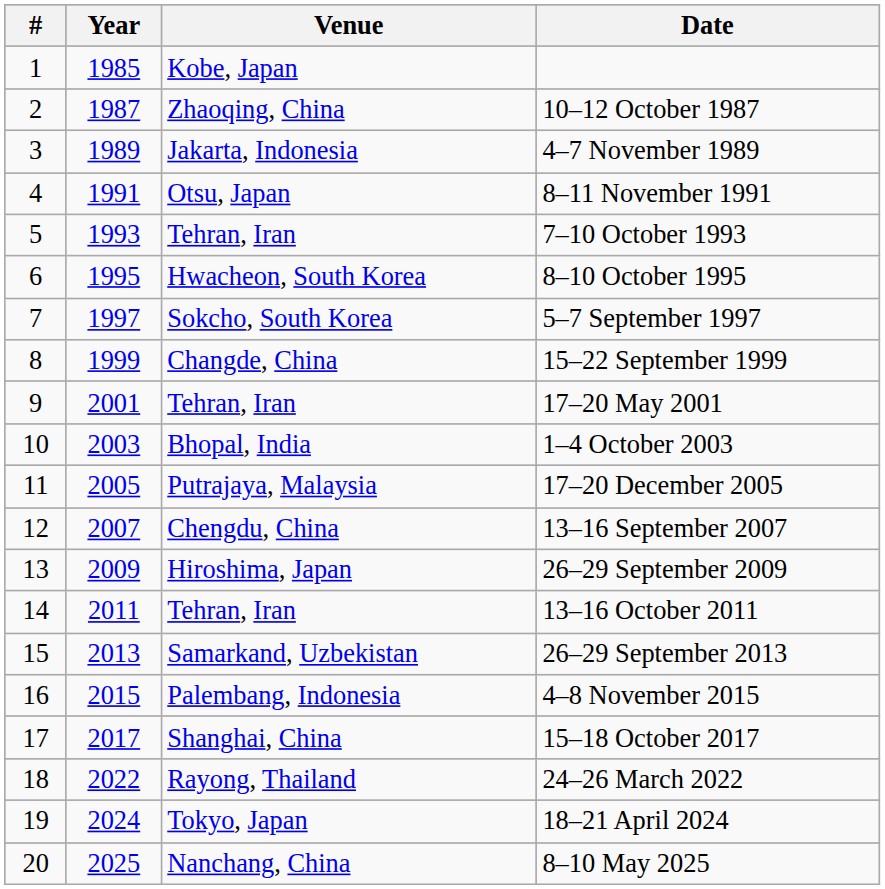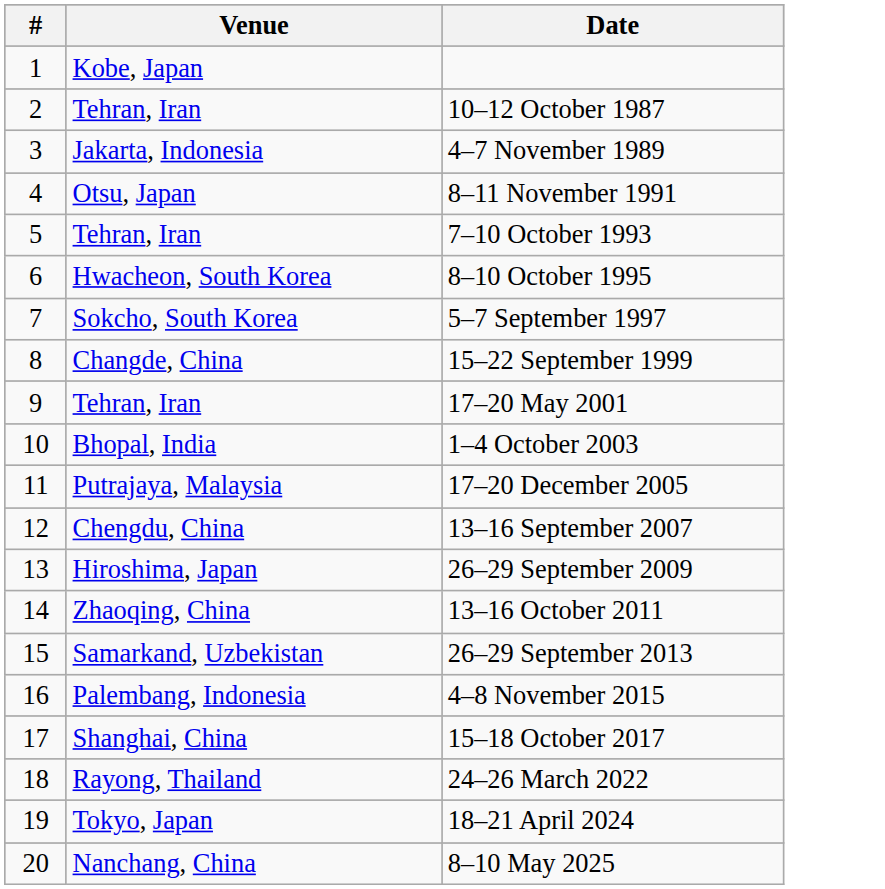- column: Year | 1985 | 1987 | 1989 | 1991 | 1993 | 1995 | 1997 | 1999 | 2001 | 2003 | 2005 | 2007 | 2009 | 2011 | 2013 | 2015 | 2017 | 2022 | 2024 | 2025
10–12 October 1987 | Venue: Zhaoqing, China -> Tehran, Iran
13–16 October 2011 | Venue: Tehran, Iran -> Zhaoqing, China
